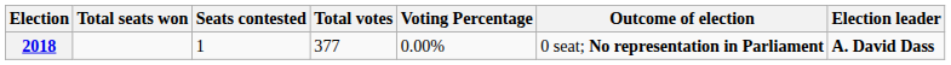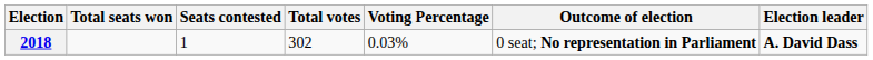2018 | Total votes: 377 -> 302
2018 | Voting Percentage: 0.00% -> 0.03%
